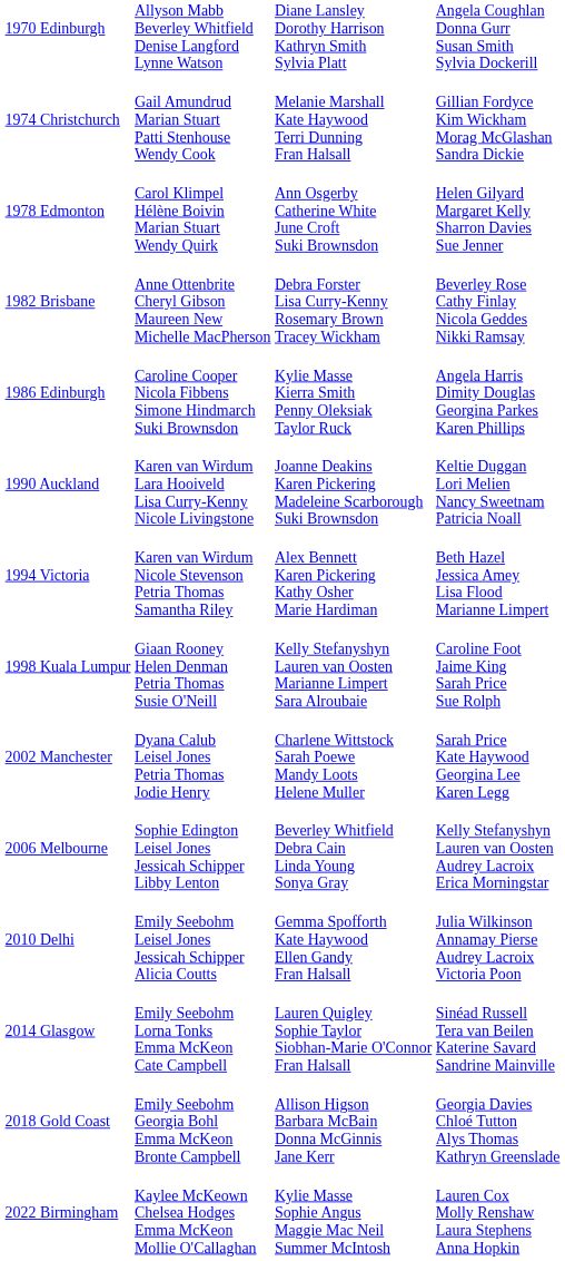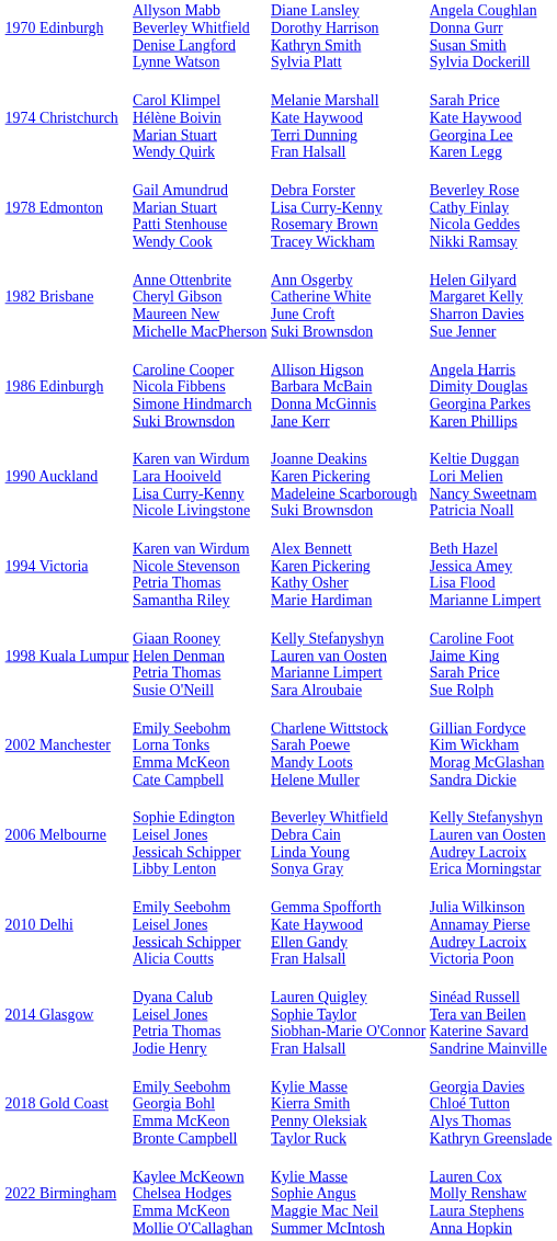1974 Christchurch | column 2: Gail Amundrud Marian Stuart Patti Stenhouse Wendy Cook -> Carol Klimpel Hélène Boivin Marian Stuart Wendy Quirk
1974 Christchurch | column 4: Gillian Fordyce Kim Wickham Morag McGlashan Sandra Dickie -> Sarah Price Kate Haywood Georgina Lee Karen Legg
1978 Edmonton | column 2: Carol Klimpel Hélène Boivin Marian Stuart Wendy Quirk -> Gail Amundrud Marian Stuart Patti Stenhouse Wendy Cook
1978 Edmonton | column 3: Ann Osgerby Catherine White June Croft Suki Brownsdon -> Debra Forster Lisa Curry-Kenny Rosemary Brown Tracey Wickham
1978 Edmonton | column 4: Helen Gilyard Margaret Kelly Sharron Davies Sue Jenner -> Beverley Rose Cathy Finlay Nicola Geddes Nikki Ramsay
1982 Brisbane | column 3: Debra Forster Lisa Curry-Kenny Rosemary Brown Tracey Wickham -> Ann Osgerby Catherine White June Croft Suki Brownsdon
1982 Brisbane | column 4: Beverley Rose Cathy Finlay Nicola Geddes Nikki Ramsay -> Helen Gilyard Margaret Kelly Sharron Davies Sue Jenner
1986 Edinburgh | column 3: Kylie Masse Kierra Smith Penny Oleksiak Taylor Ruck -> Allison Higson Barbara McBain Donna McGinnis Jane Kerr
2002 Manchester | column 2: Dyana Calub Leisel Jones Petria Thomas Jodie Henry -> Emily Seebohm Lorna Tonks Emma McKeon Cate Campbell
2002 Manchester | column 4: Sarah Price Kate Haywood Georgina Lee Karen Legg -> Gillian Fordyce Kim Wickham Morag McGlashan Sandra Dickie
2014 Glasgow | column 2: Emily Seebohm Lorna Tonks Emma McKeon Cate Campbell -> Dyana Calub Leisel Jones Petria Thomas Jodie Henry
2018 Gold Coast | column 3: Allison Higson Barbara McBain Donna McGinnis Jane Kerr -> Kylie Masse Kierra Smith Penny Oleksiak Taylor Ruck
